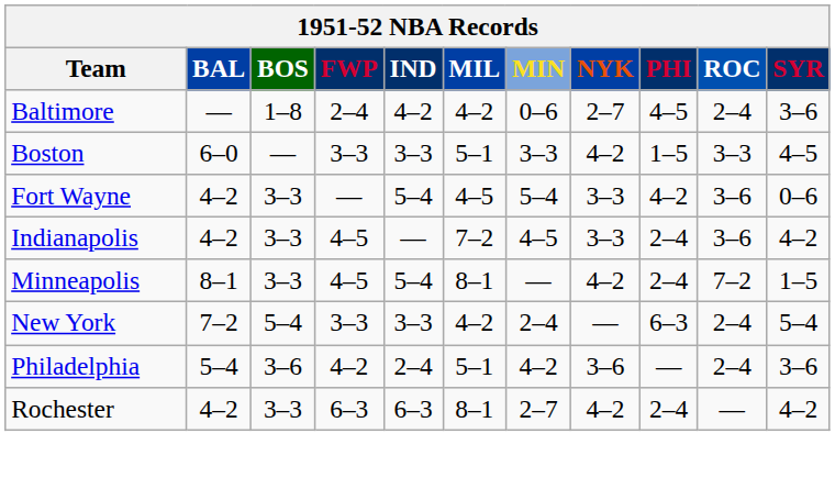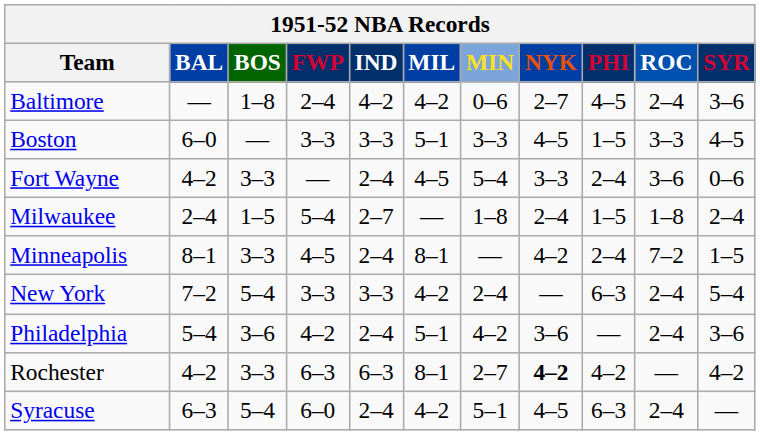Boston | NYK: 4–2 -> 4–5
Fort Wayne | IND: 5–4 -> 2–4
Fort Wayne | PHI: 4–2 -> 2–4
- row: Indianapolis | 4–2 | 3–3 | 4–5 | — | 7–2 | 4–5 | 3–3 | 2–4 | 3–6 | 4–2
+ row: Milwaukee | 2–4 | 1–5 | 5–4 | 2–7 | — | 1–8 | 2–4 | 1–5 | 1–8 | 2–4
Minneapolis | IND: 5–4 -> 2–4
Rochester | NYK: normal -> bold
Rochester | PHI: 2–4 -> 4–2
+ row: Syracuse | 6–3 | 5–4 | 6–0 | 2–4 | 4–2 | 5–1 | 4–5 | 6–3 | 2–4 | —
